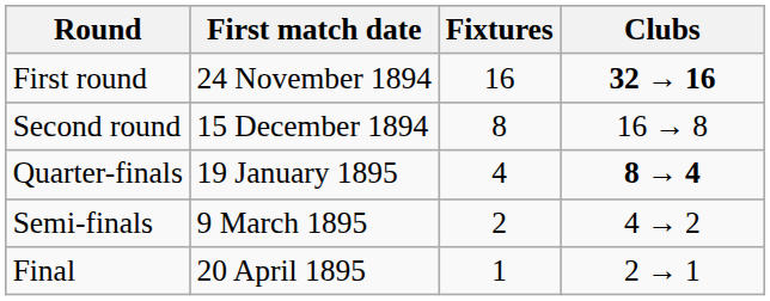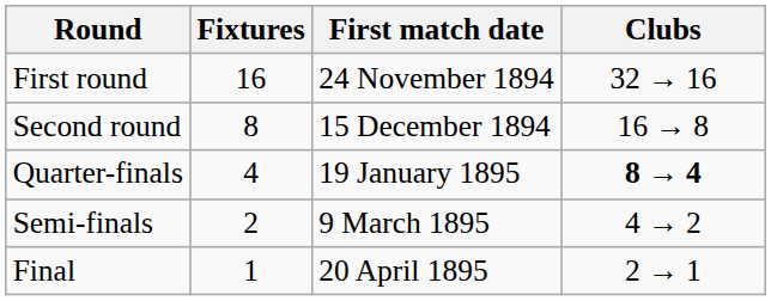columns swapped: First match date <-> Fixtures
First round | Clubs: bold -> normal
